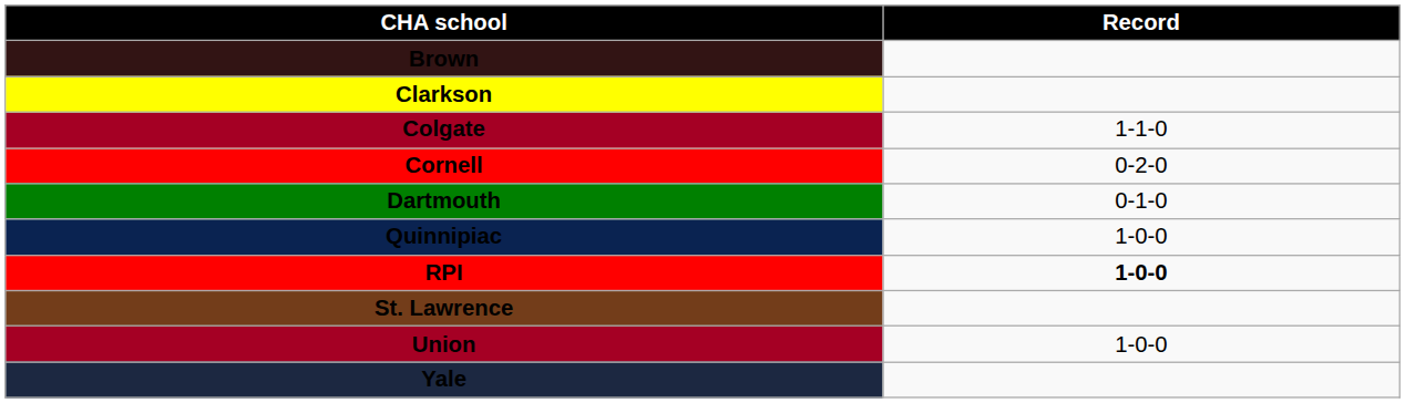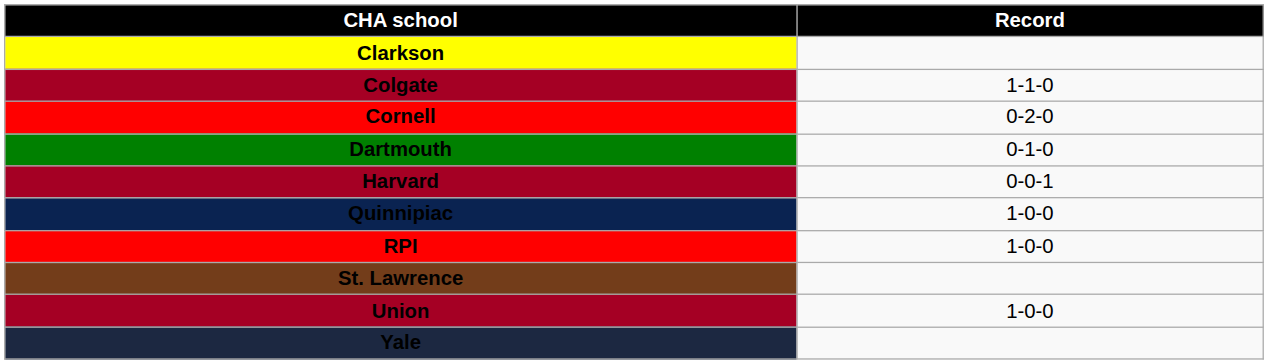- row: Brown
+ row: Harvard | 0-0-1
RPI | Record: bold -> normal
